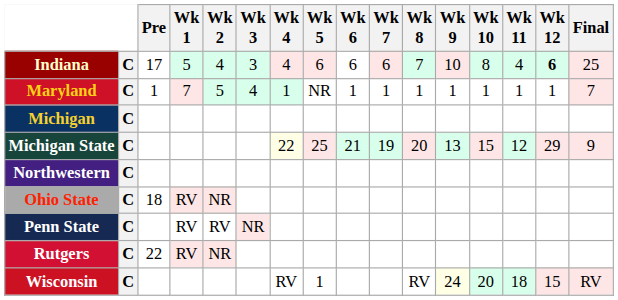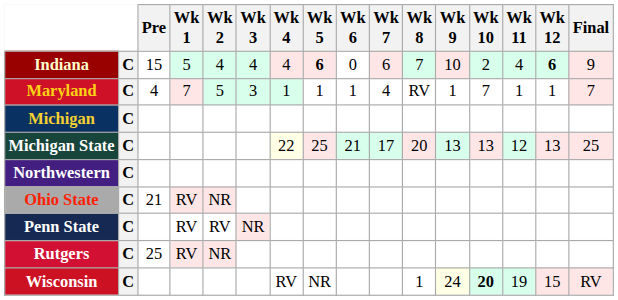Indiana | Pre: 17 -> 15
Indiana | Wk 3: 3 -> 4
Indiana | Wk 5: normal -> bold
Indiana | Wk 6: 6 -> 0
Indiana | Wk 10: 8 -> 2
Indiana | Final: 25 -> 9
Maryland | Pre: 1 -> 4
Maryland | Wk 3: 4 -> 3
Maryland | Wk 5: NR -> 1
Maryland | Wk 7: 1 -> 4
Maryland | Wk 8: 1 -> RV
Maryland | Wk 10: 1 -> 7
Michigan State | Wk 7: 19 -> 17
Michigan State | Wk 10: 15 -> 13
Michigan State | Wk 12: 29 -> 13
Michigan State | Final: 9 -> 25
Ohio State | Pre: 18 -> 21
Rutgers | Pre: 22 -> 25
Wisconsin | Wk 5: 1 -> NR
Wisconsin | Wk 8: RV -> 1
Wisconsin | Wk 10: normal -> bold
Wisconsin | Wk 11: 18 -> 19
